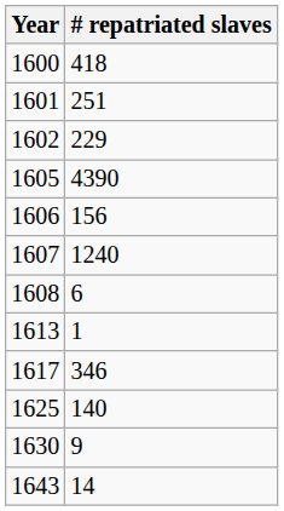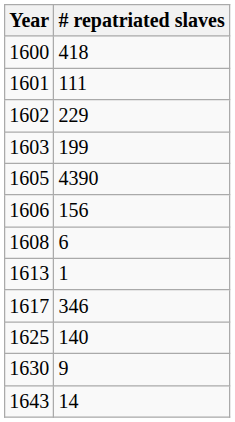1601 | # repatriated slaves: 251 -> 111
+ row: 1603 | 199
- row: 1607 | 1240
